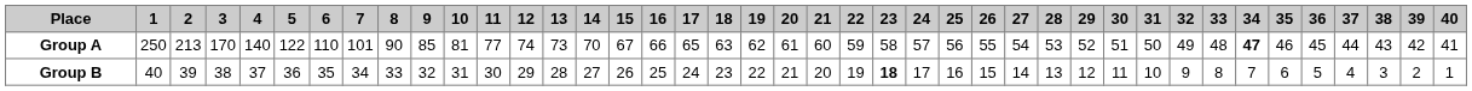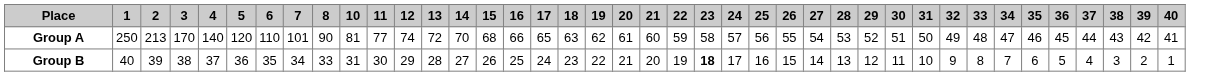- column: 9 | 85 | 32
Group A | 5: 122 -> 120
Group A | 13: 73 -> 72
Group A | 15: 67 -> 68
Group A | 34: bold -> normal
